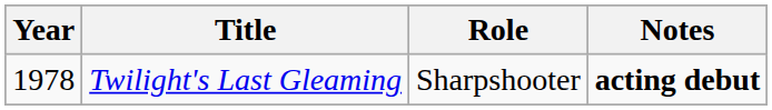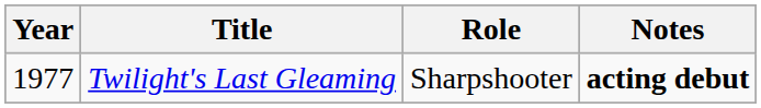Twilight's Last Gleaming | Year: 1978 -> 1977
